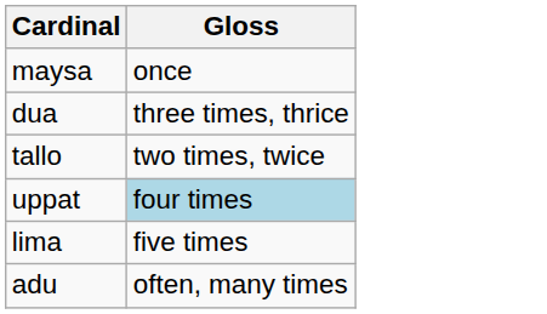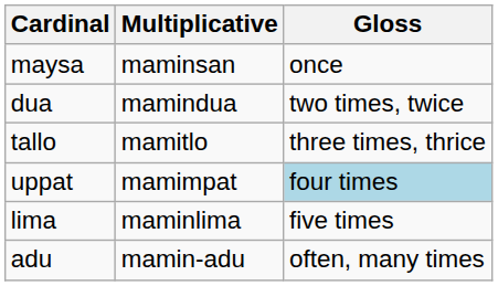+ column: Multiplicative | maminsan | mamindua | mamitlo | mamimpat | maminlima | mamin-adu
dua | Gloss: three times, thrice -> two times, twice
tallo | Gloss: two times, twice -> three times, thrice
